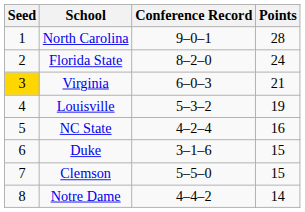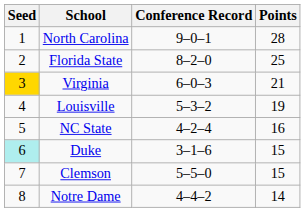Florida State | Points: 24 -> 25
Duke | Seed: no background -> paleturquoise background
